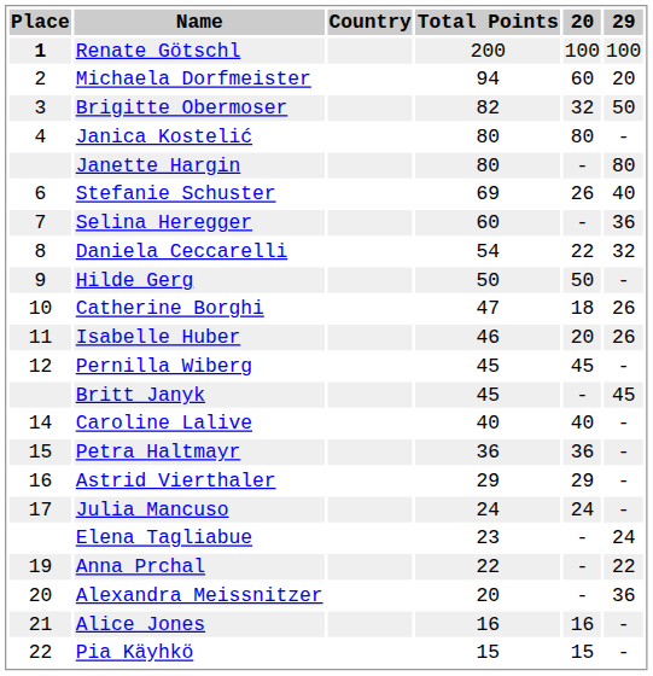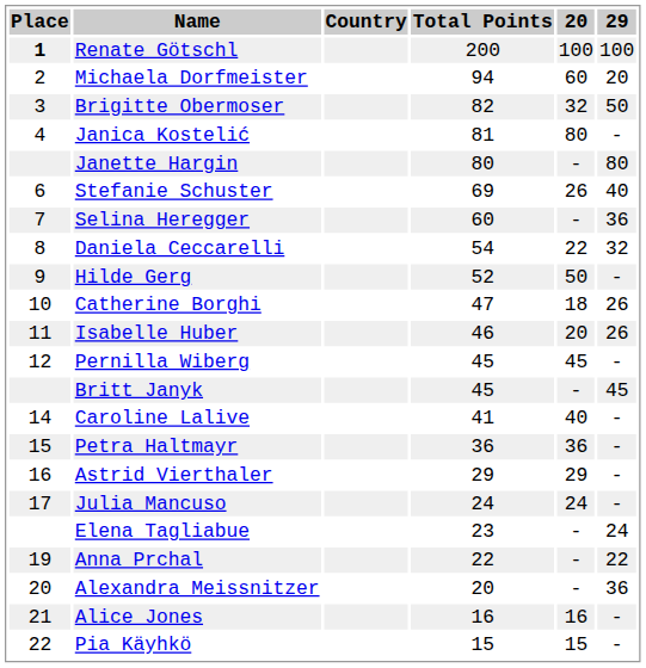Janica Kostelić | Total Points: 80 -> 81
Hilde Gerg | Total Points: 50 -> 52
Caroline Lalive | Total Points: 40 -> 41
